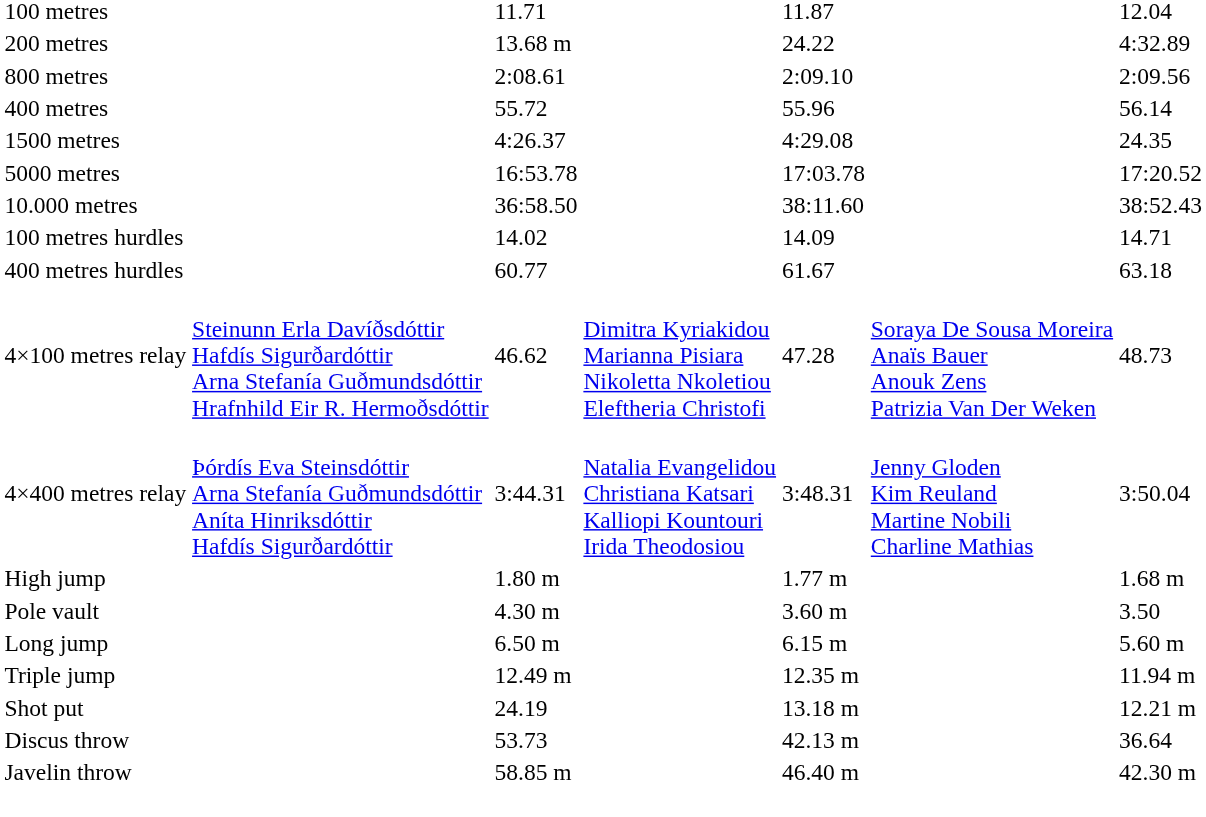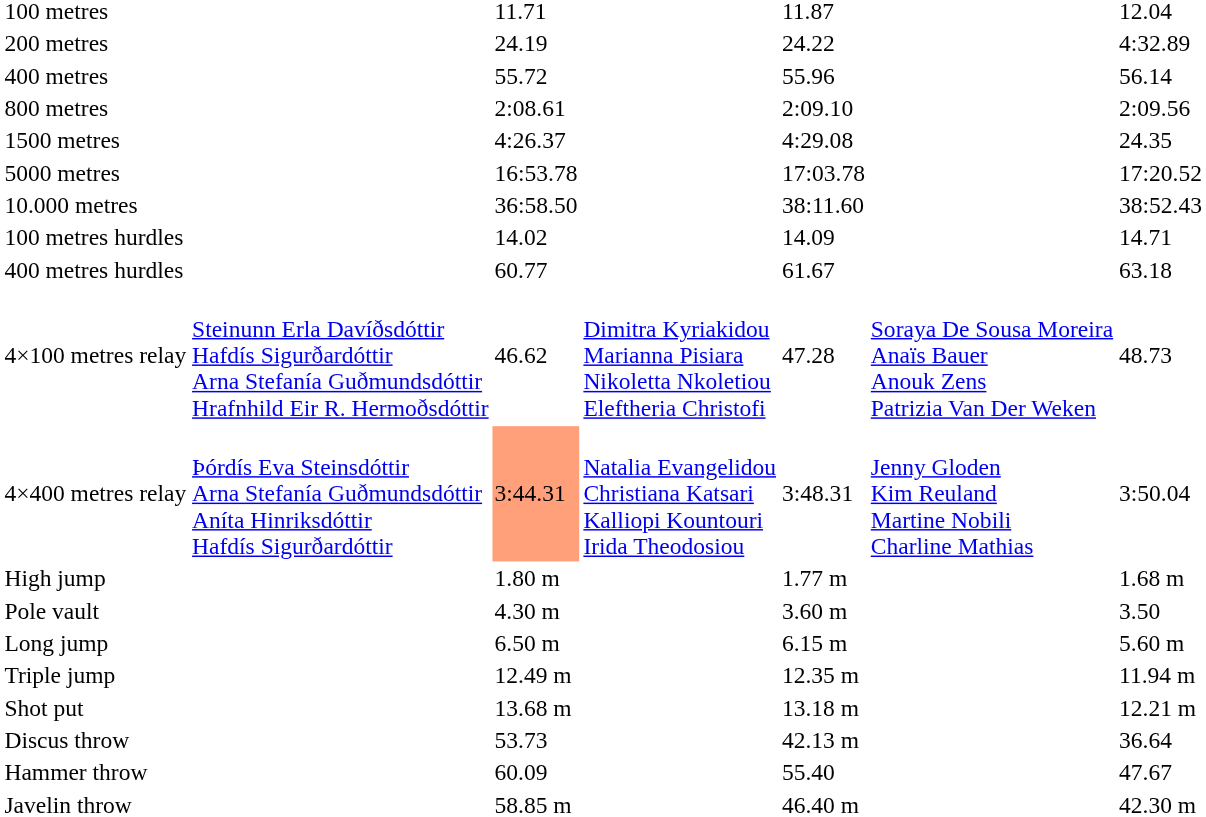200 metres | column 3: 13.68 m -> 24.19
rows swapped: 400 metres <-> 800 metres
4×400 metres relay | column 3: no background -> lightsalmon background
Shot put | column 3: 24.19 -> 13.68 m
+ row: Hammer throw | 60.09 | 55.40 | 47.67
